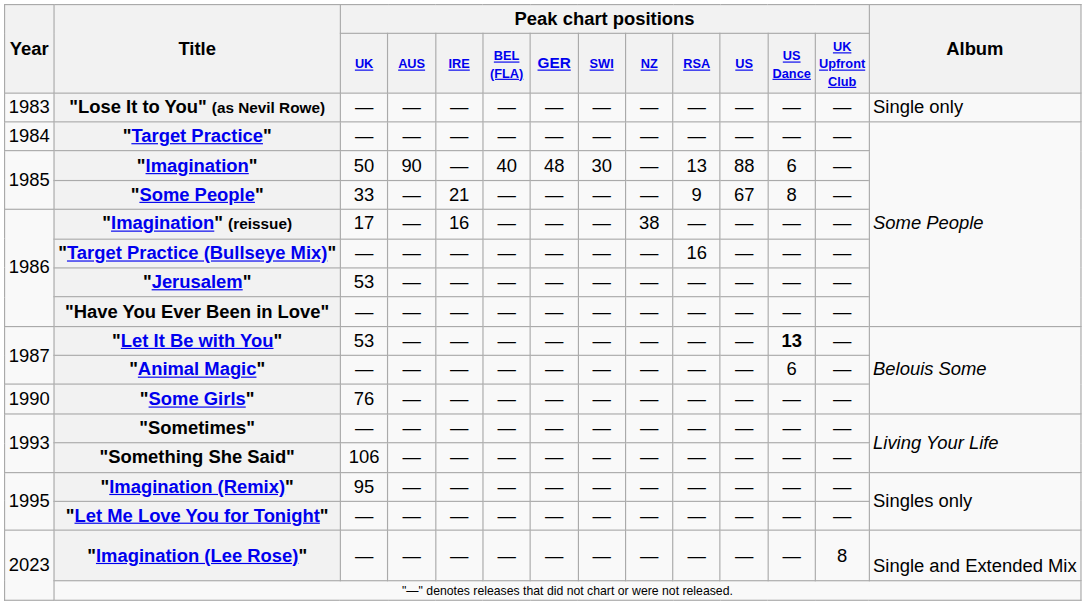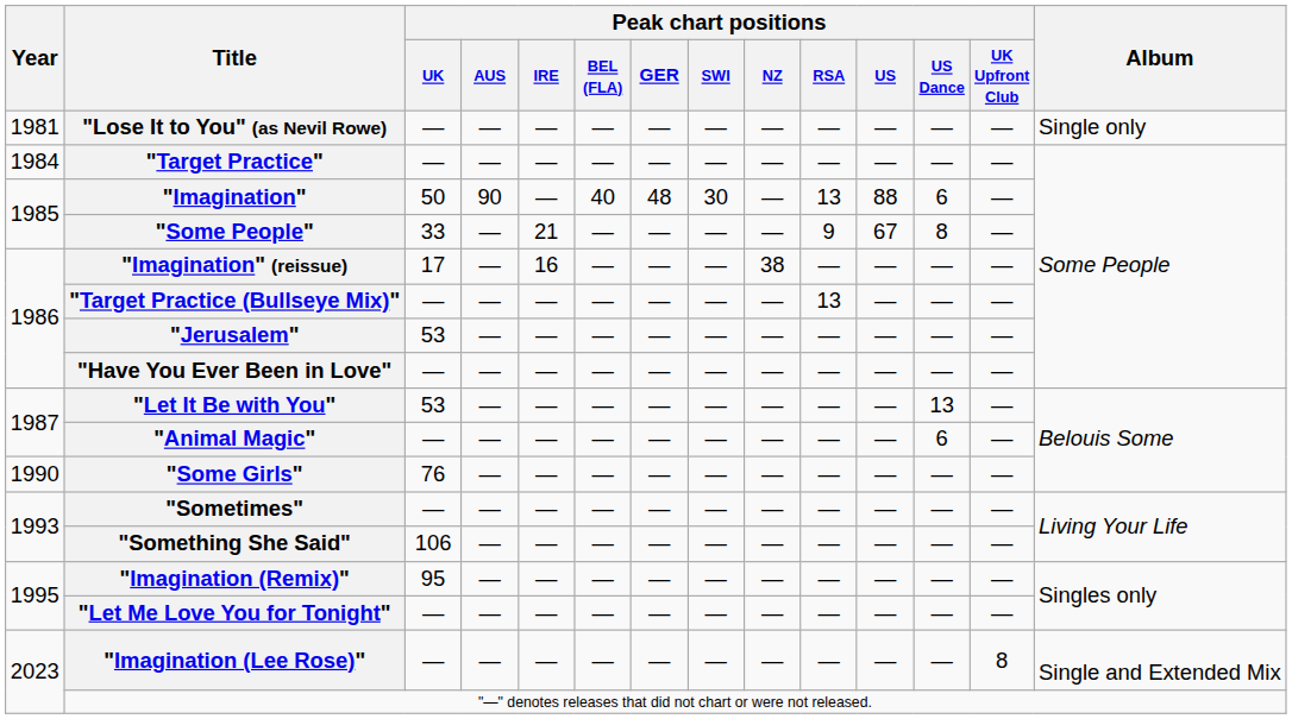"Lose It to You" (as Nevil Rowe) | Year: 1983 -> 1981
"Target Practice (Bullseye Mix)" | Peak chart positions / RSA: 16 -> 13
"Let It Be with You" | Peak chart positions / US Dance: bold -> normal
